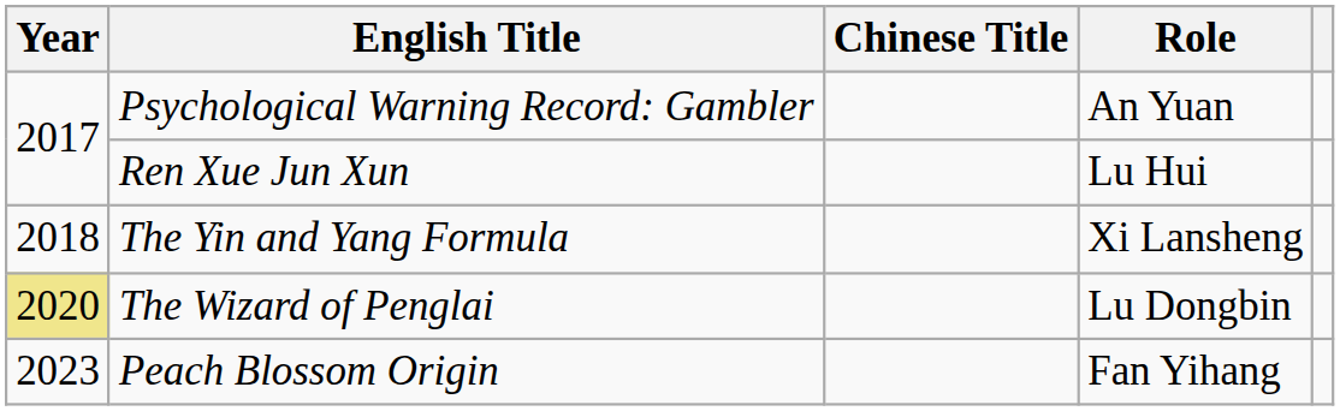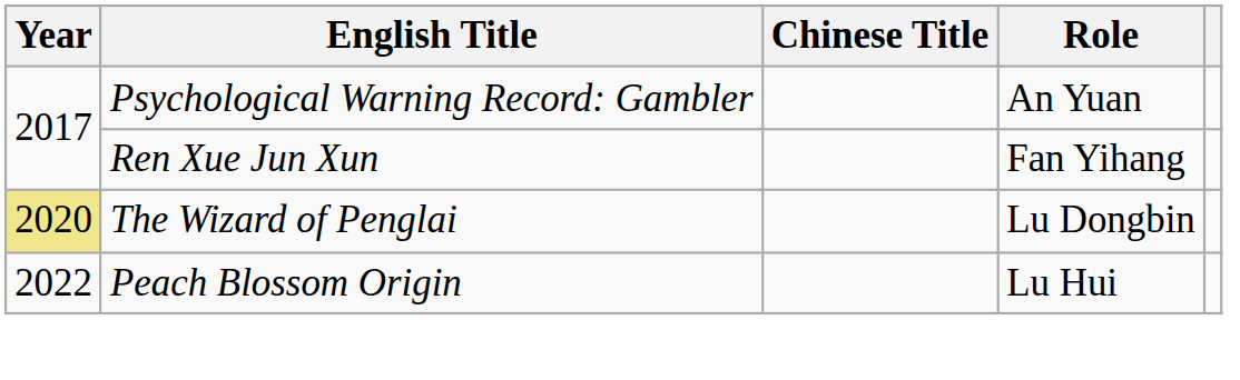Ren Xue Jun Xun | Role: Lu Hui -> Fan Yihang
- row: 2018 | The Yin and Yang Formula | Xi Lansheng
Peach Blossom Origin | Year: 2023 -> 2022
Peach Blossom Origin | Role: Fan Yihang -> Lu Hui
